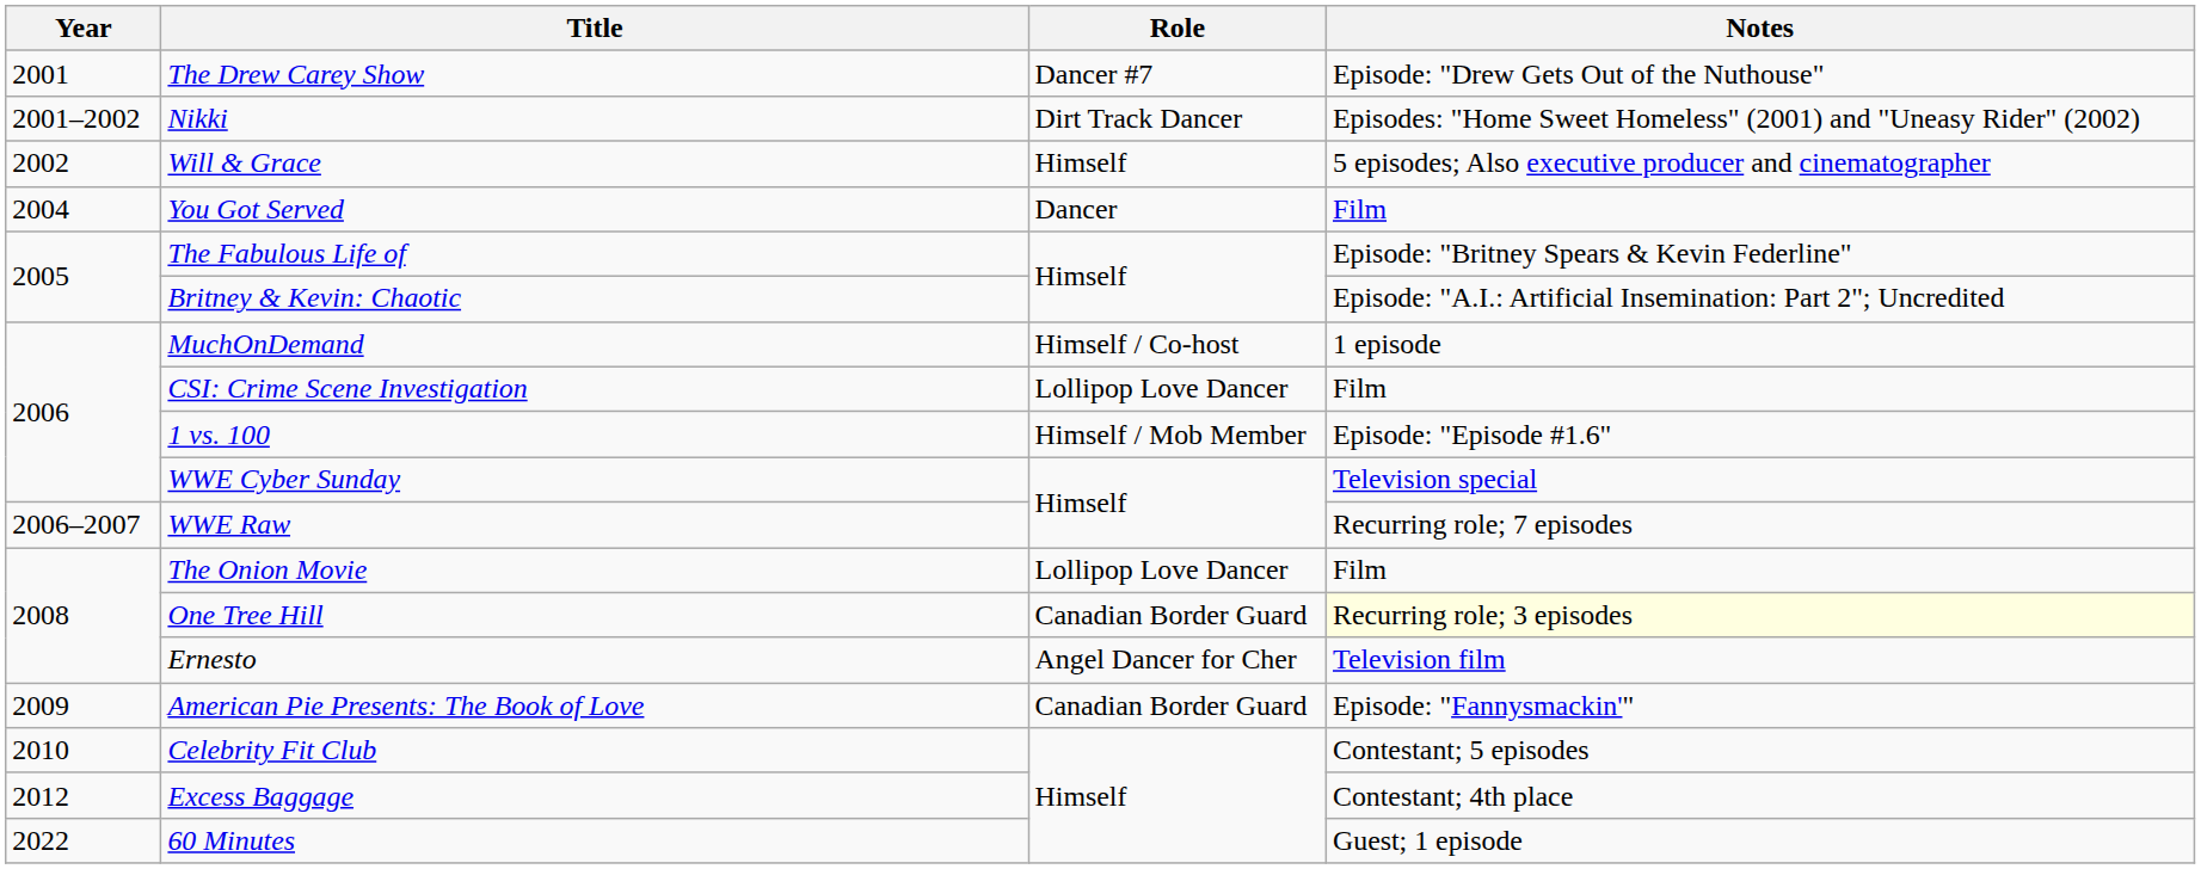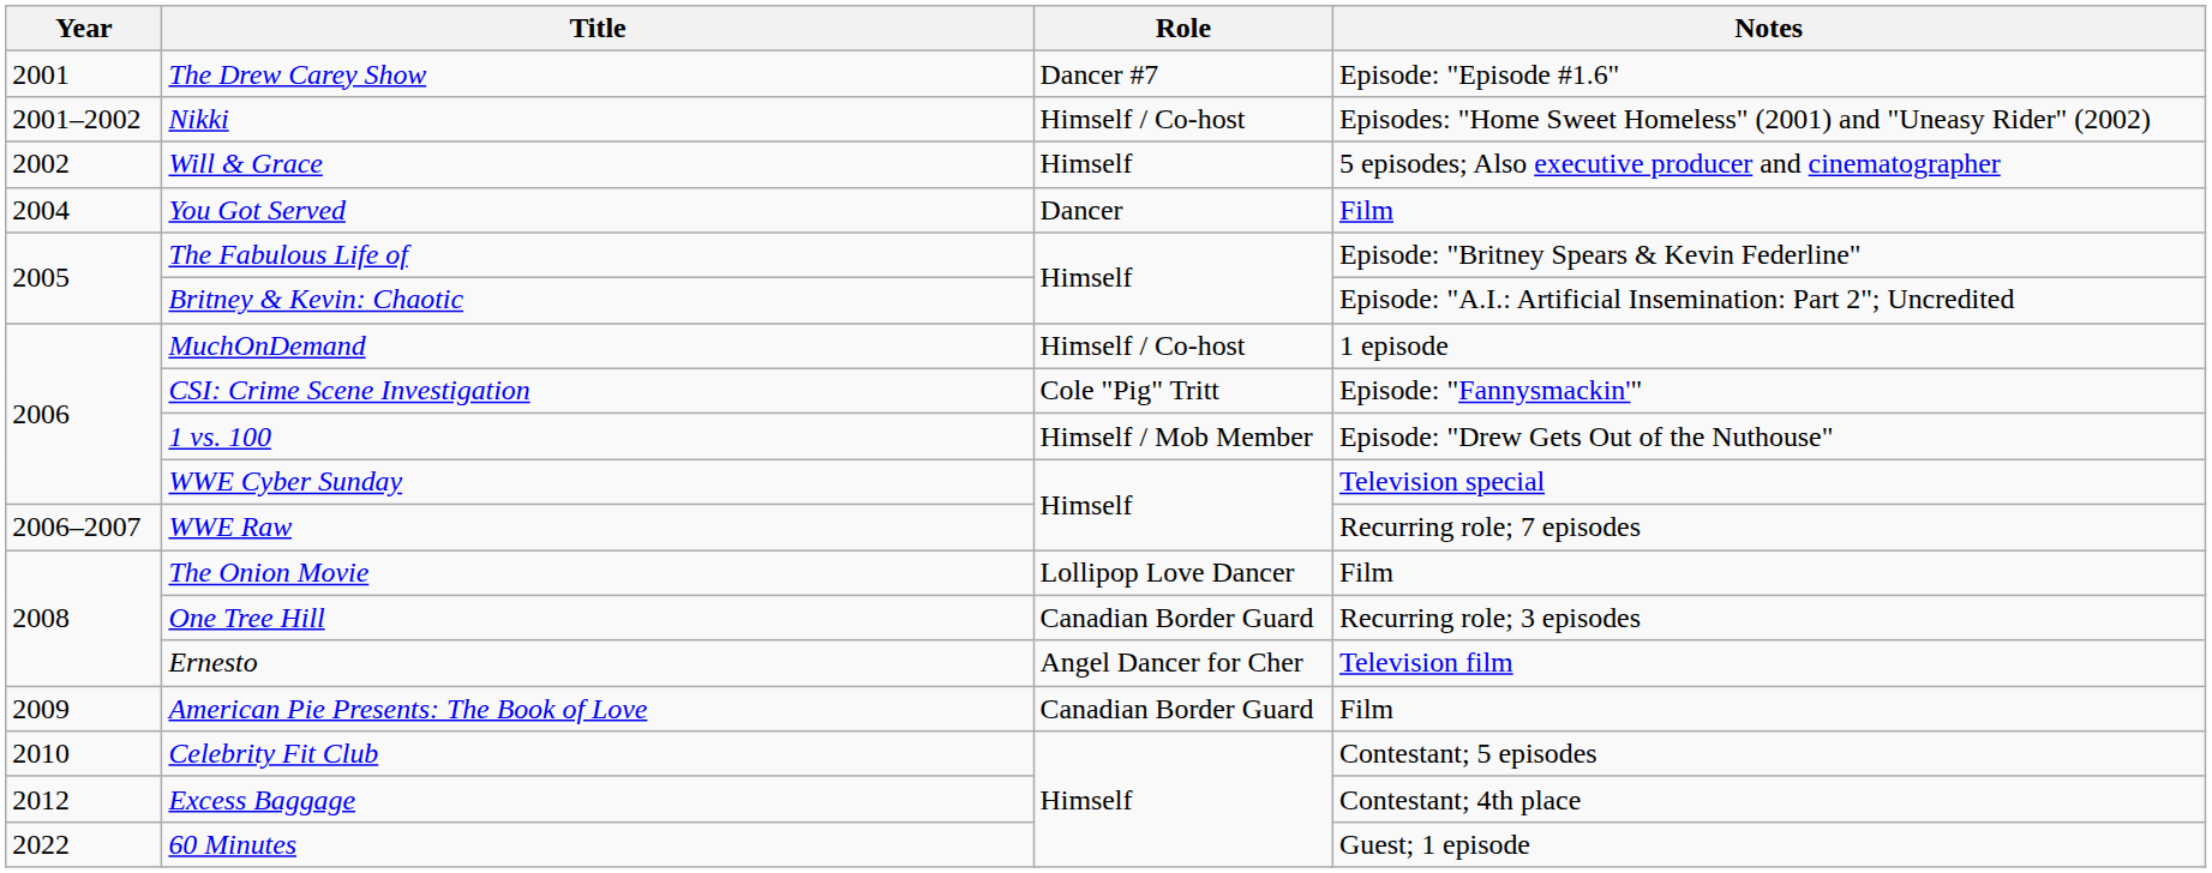The Drew Carey Show | Notes: Episode: "Drew Gets Out of the Nuthouse" -> Episode: "Episode #1.6"
Nikki | Role: Dirt Track Dancer -> Himself / Co-host
CSI: Crime Scene Investigation | Role: Lollipop Love Dancer -> Cole "Pig" Tritt
CSI: Crime Scene Investigation | Notes: Film -> Episode: "Fannysmackin'"
1 vs. 100 | Notes: Episode: "Episode #1.6" -> Episode: "Drew Gets Out of the Nuthouse"
One Tree Hill | Notes: lightyellow background -> no background
American Pie Presents: The Book of Love | Notes: Episode: "Fannysmackin'" -> Film
